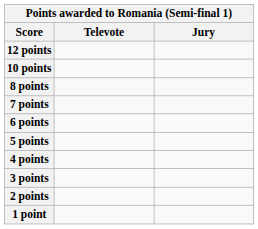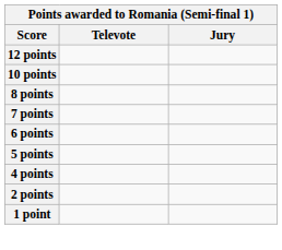- row: 3 points
